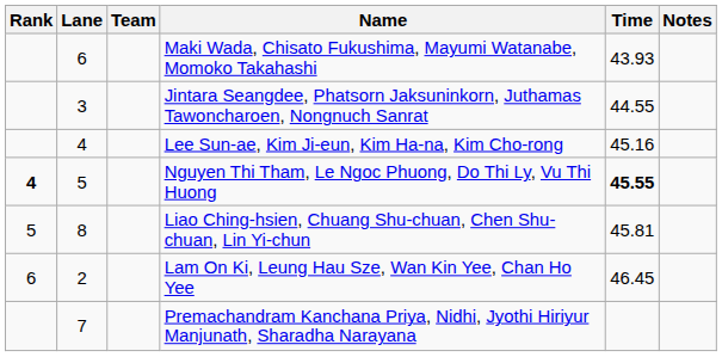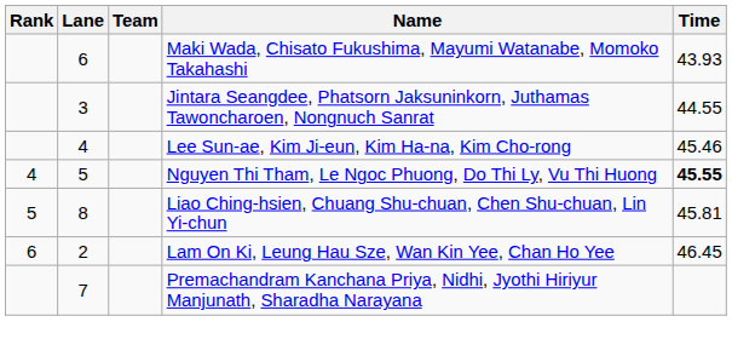- column: Notes
Lee Sun-ae, Kim Ji-eun, Kim Ha-na, Kim Cho-rong | Time: 45.16 -> 45.46
Nguyen Thi Tham, Le Ngoc Phuong, Do Thi Ly, Vu Thi Huong | Rank: bold -> normal
